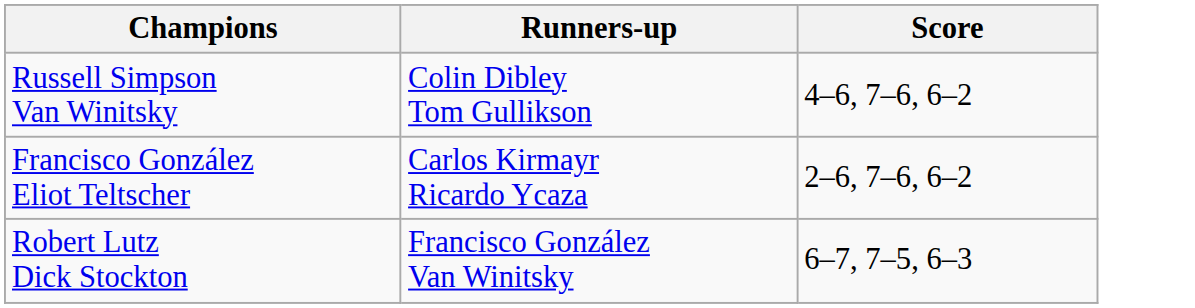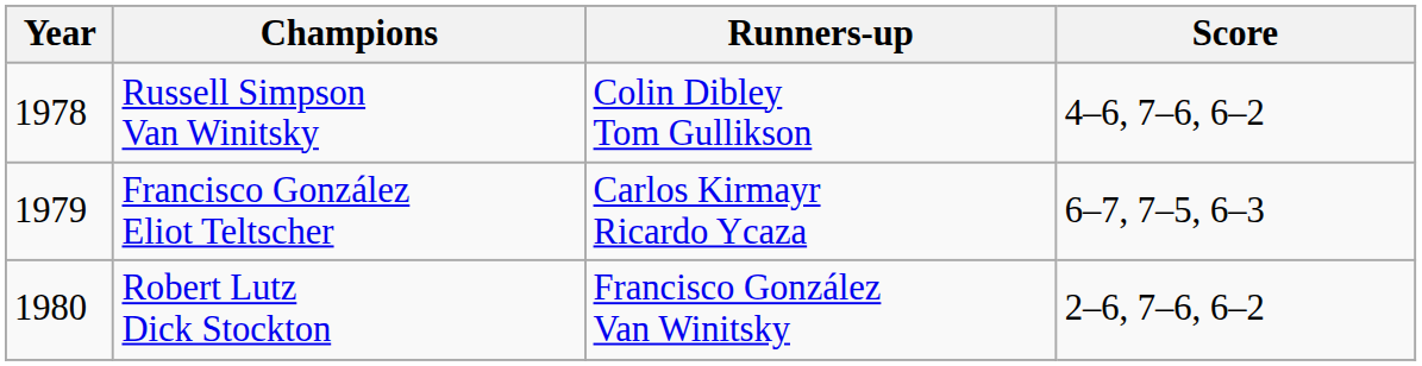+ column: Year | 1978 | 1979 | 1980
Francisco González Eliot Teltscher | Score: 2–6, 7–6, 6–2 -> 6–7, 7–5, 6–3
Robert Lutz Dick Stockton | Score: 6–7, 7–5, 6–3 -> 2–6, 7–6, 6–2
